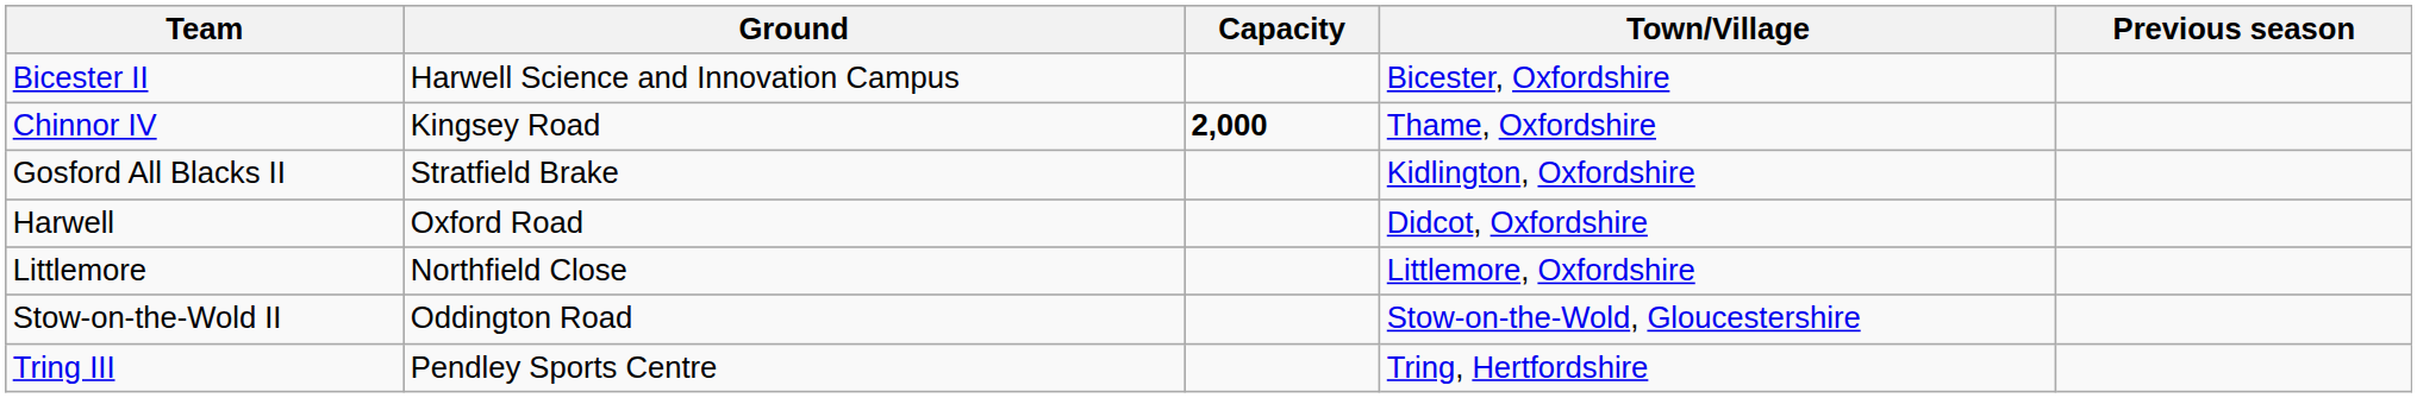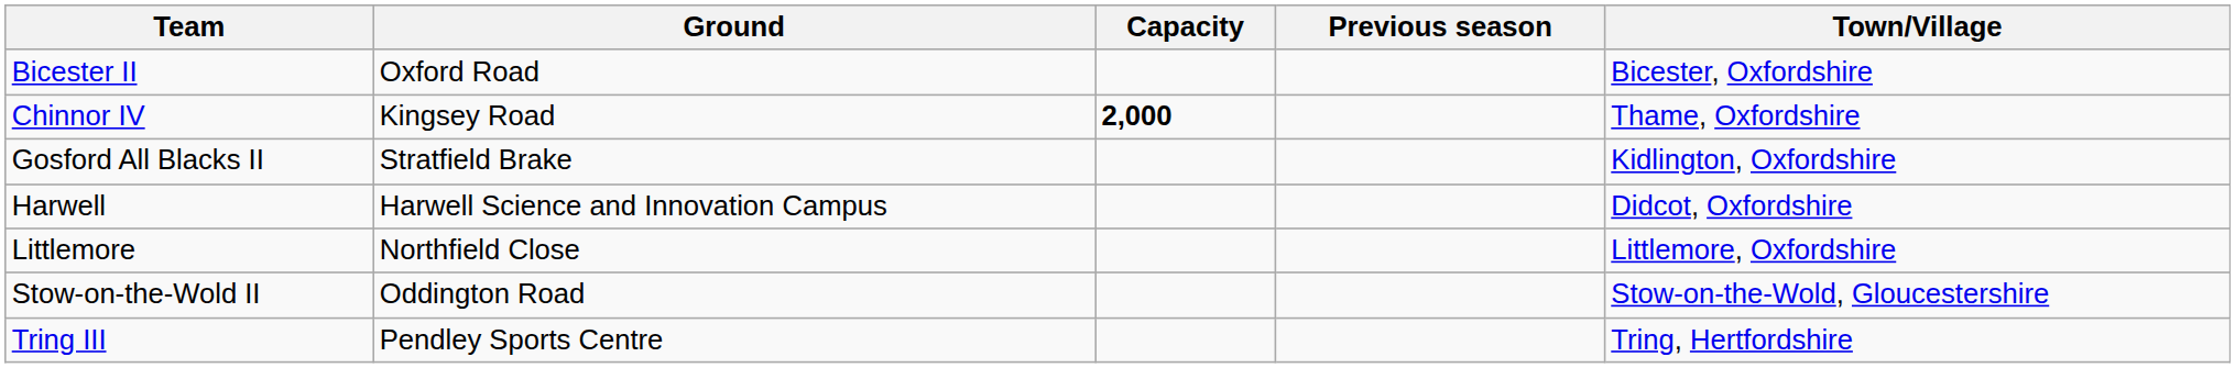columns swapped: Town/Village <-> Previous season
Bicester II | Ground: Harwell Science and Innovation Campus -> Oxford Road
Harwell | Ground: Oxford Road -> Harwell Science and Innovation Campus
